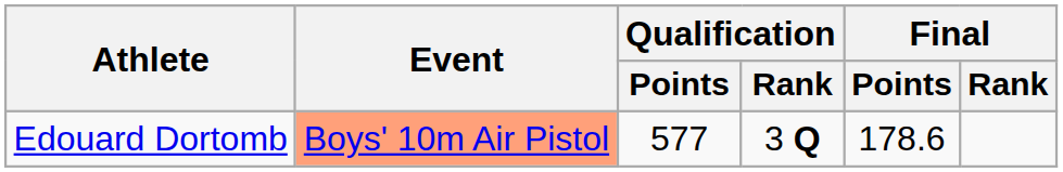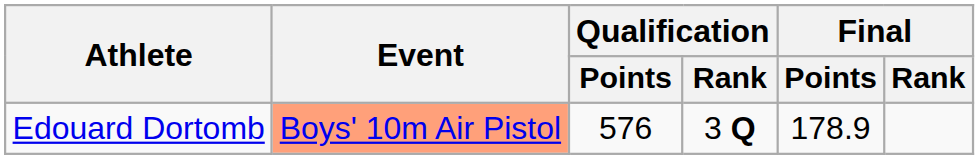Edouard Dortomb | Qualification / Points: 577 -> 576
Edouard Dortomb | Final / Points: 178.6 -> 178.9
